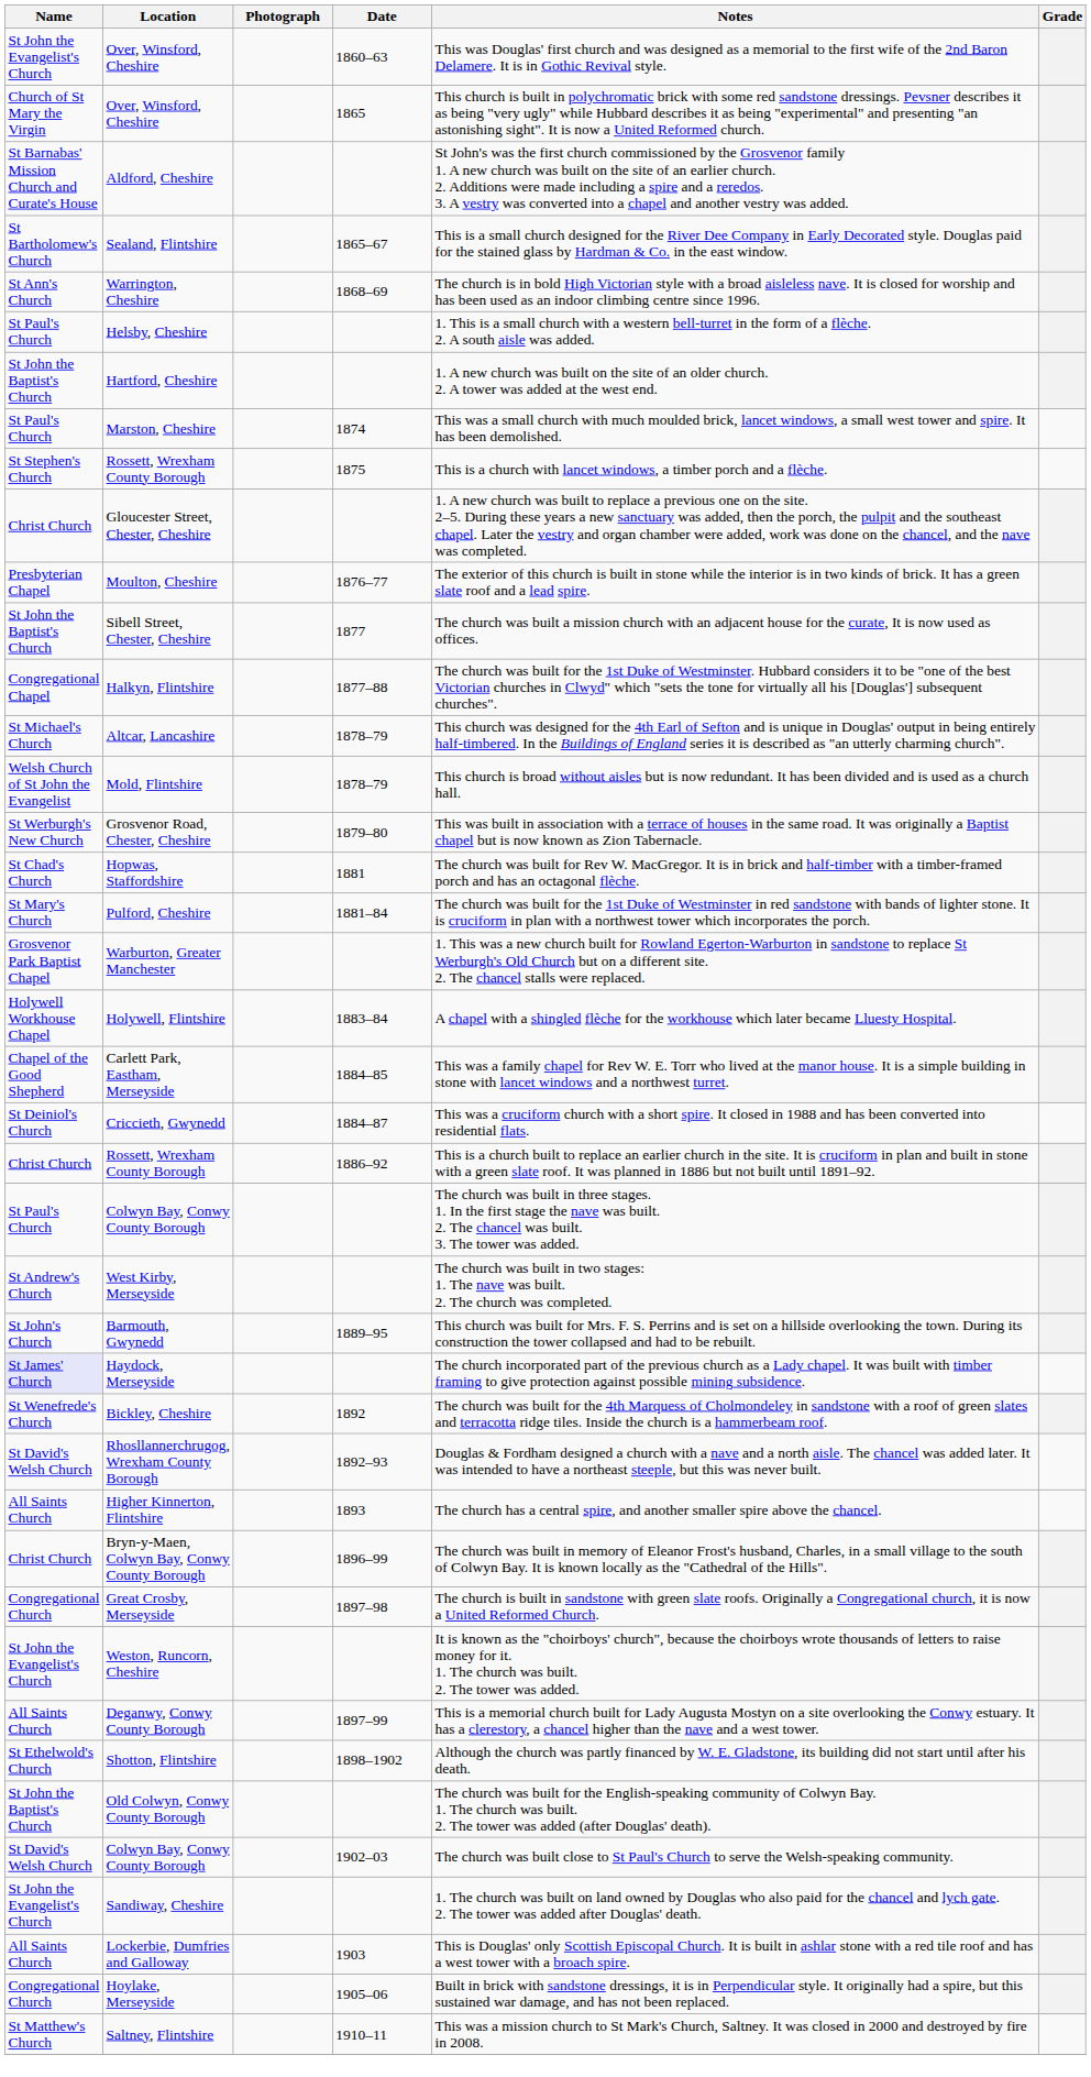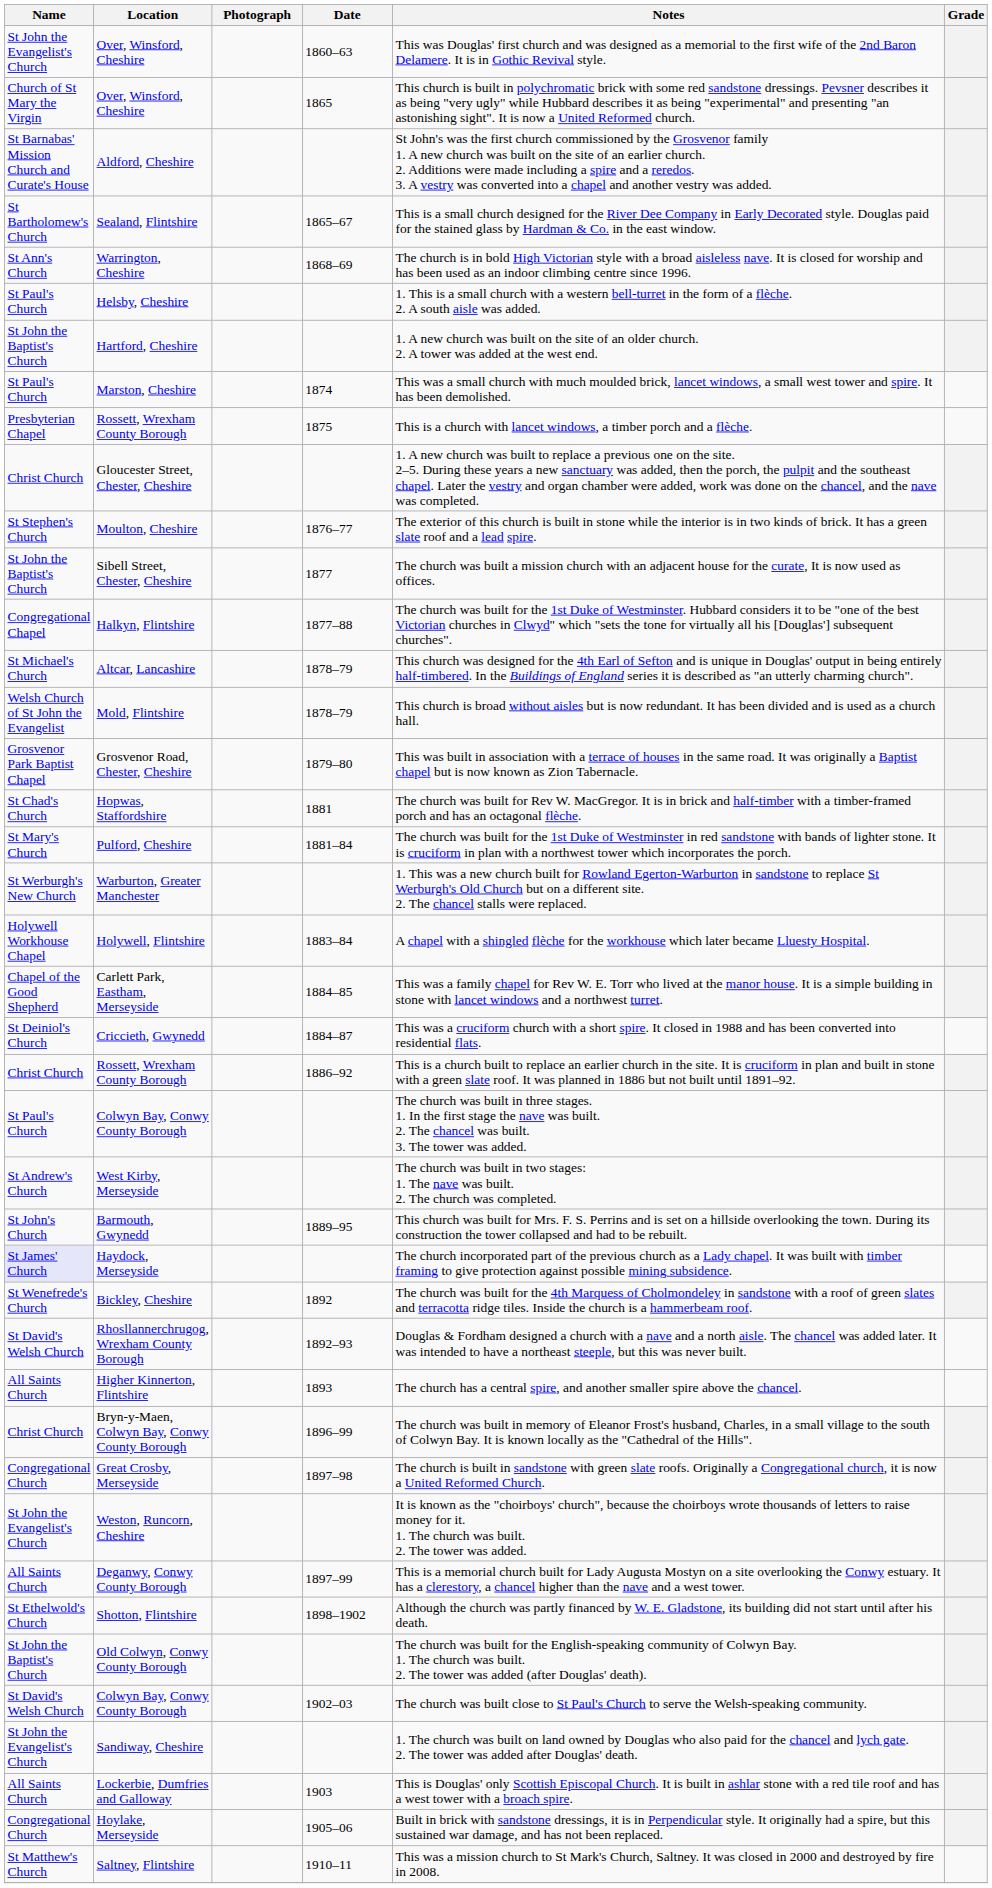Rossett, Wrexham County Borough / 1875 | Name: St Stephen's Church -> Presbyterian Chapel
Moulton, Cheshire | Name: Presbyterian Chapel -> St Stephen's Church
Grosvenor Road, Chester, Cheshire | Name: St Werburgh's New Church -> Grosvenor Park Baptist Chapel
Warburton, Greater Manchester | Name: Grosvenor Park Baptist Chapel -> St Werburgh's New Church
